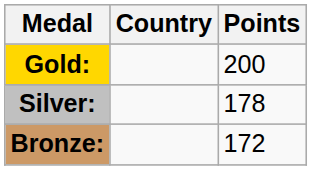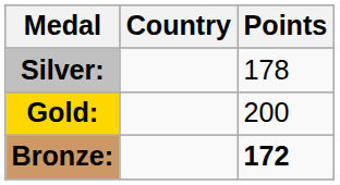rows swapped: Gold: <-> Silver:
Bronze: | Points: normal -> bold
